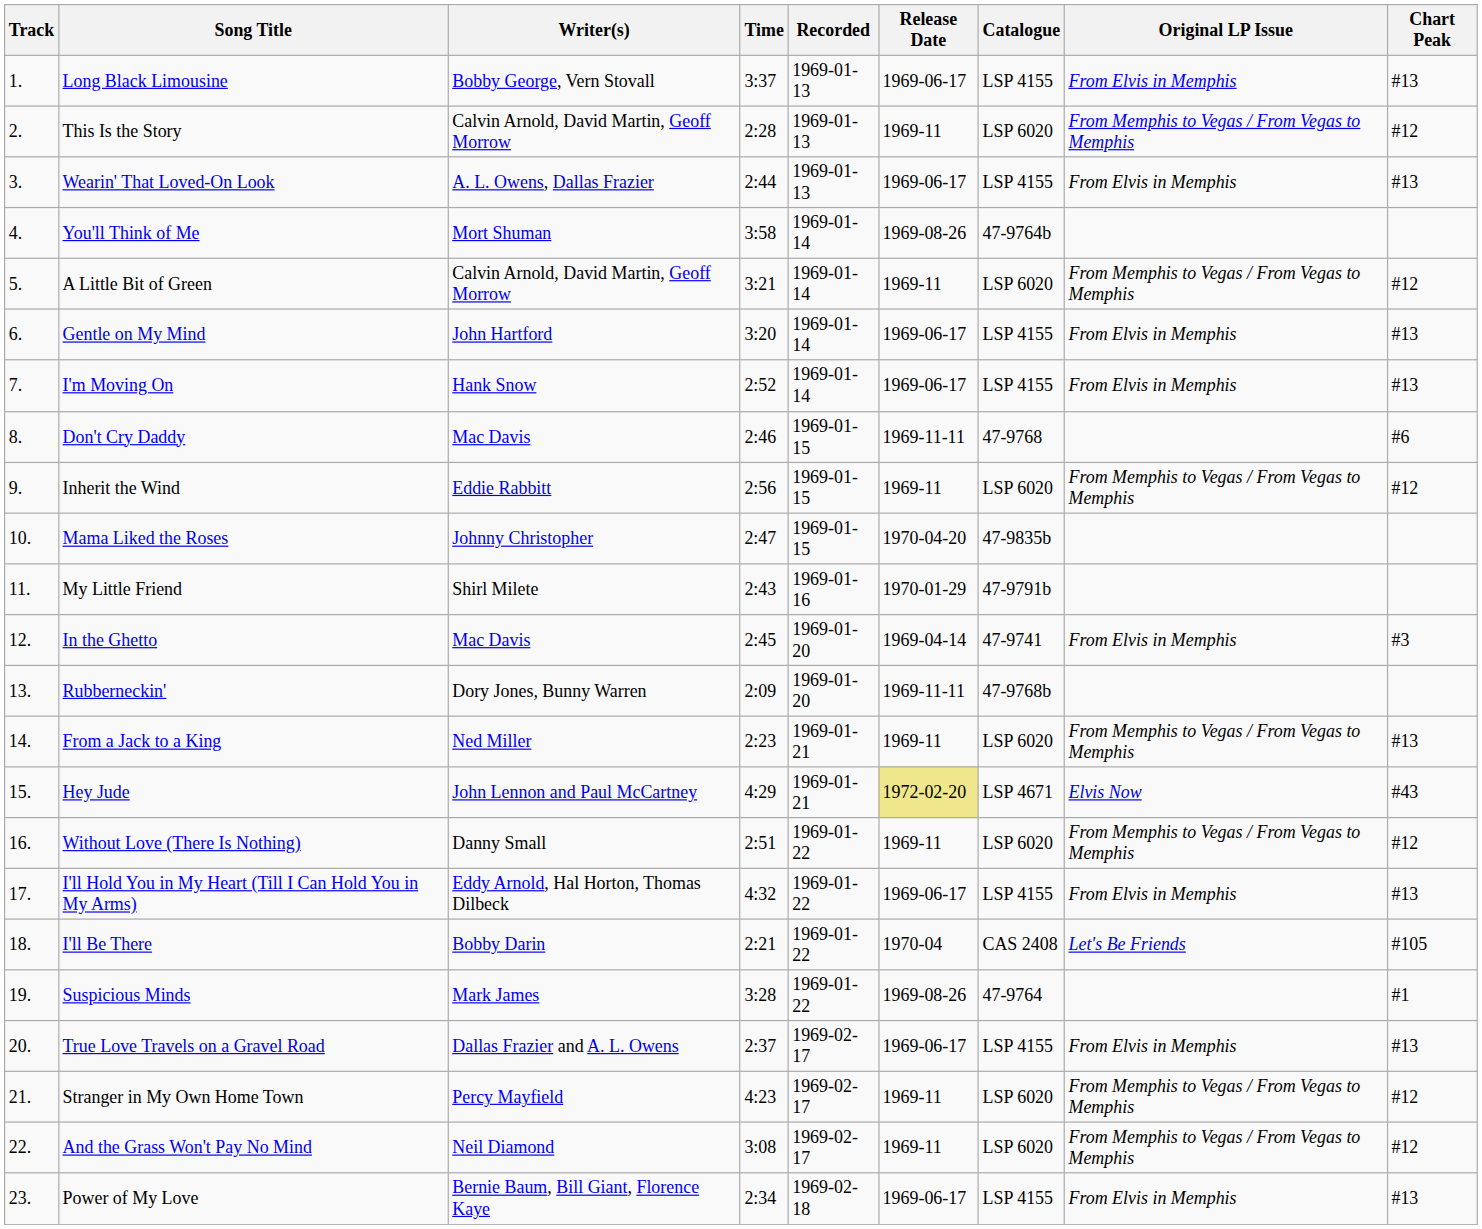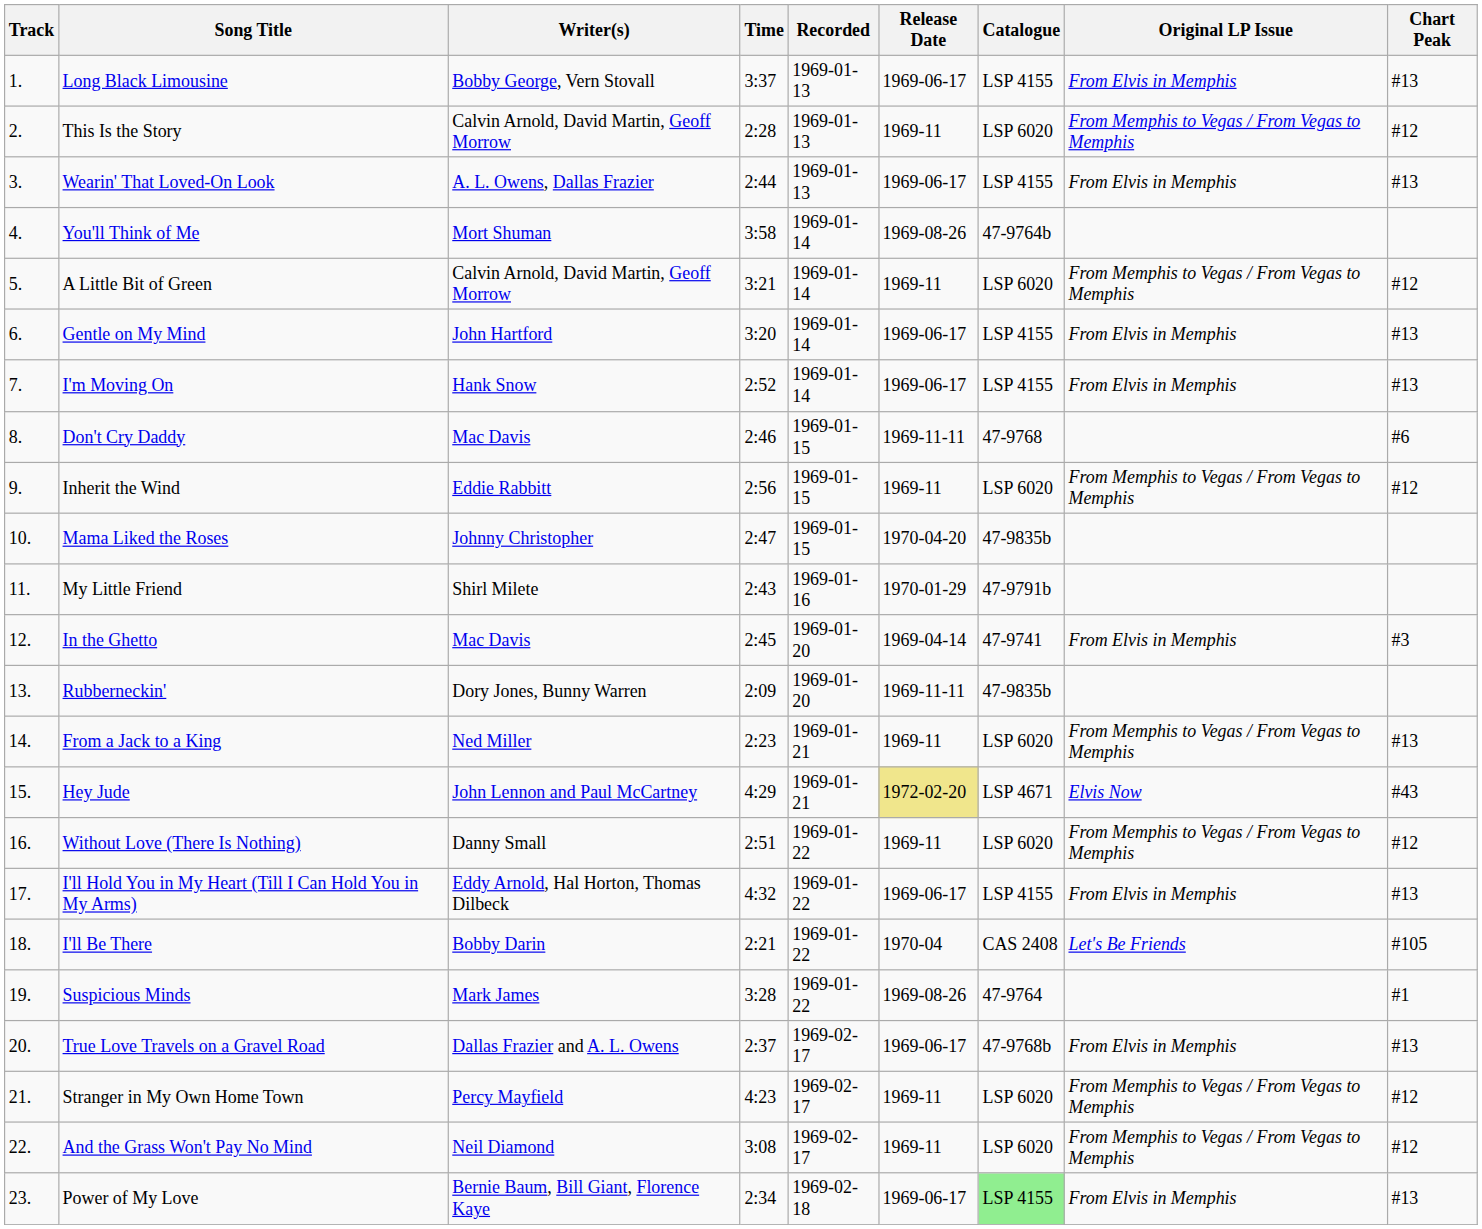Rubberneckin' | Catalogue: 47-9768b -> 47-9835b
True Love Travels on a Gravel Road | Catalogue: LSP 4155 -> 47-9768b
Power of My Love | Catalogue: no background -> lightgreen background
